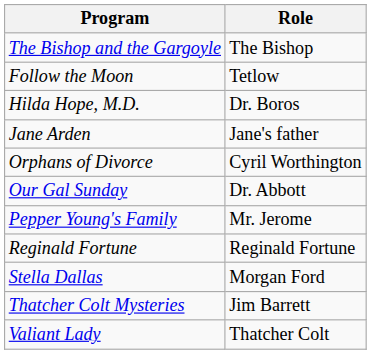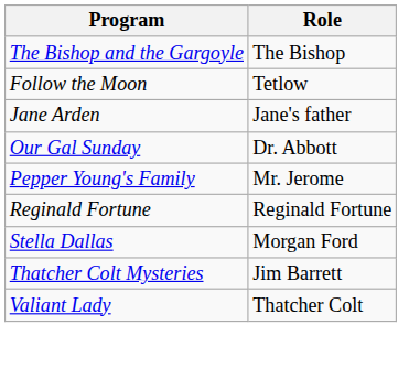- row: Hilda Hope, M.D. | Dr. Boros
- row: Orphans of Divorce | Cyril Worthington
